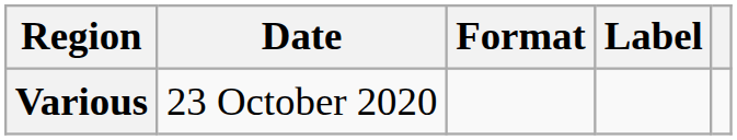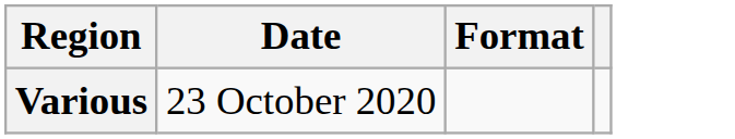- column: Label
